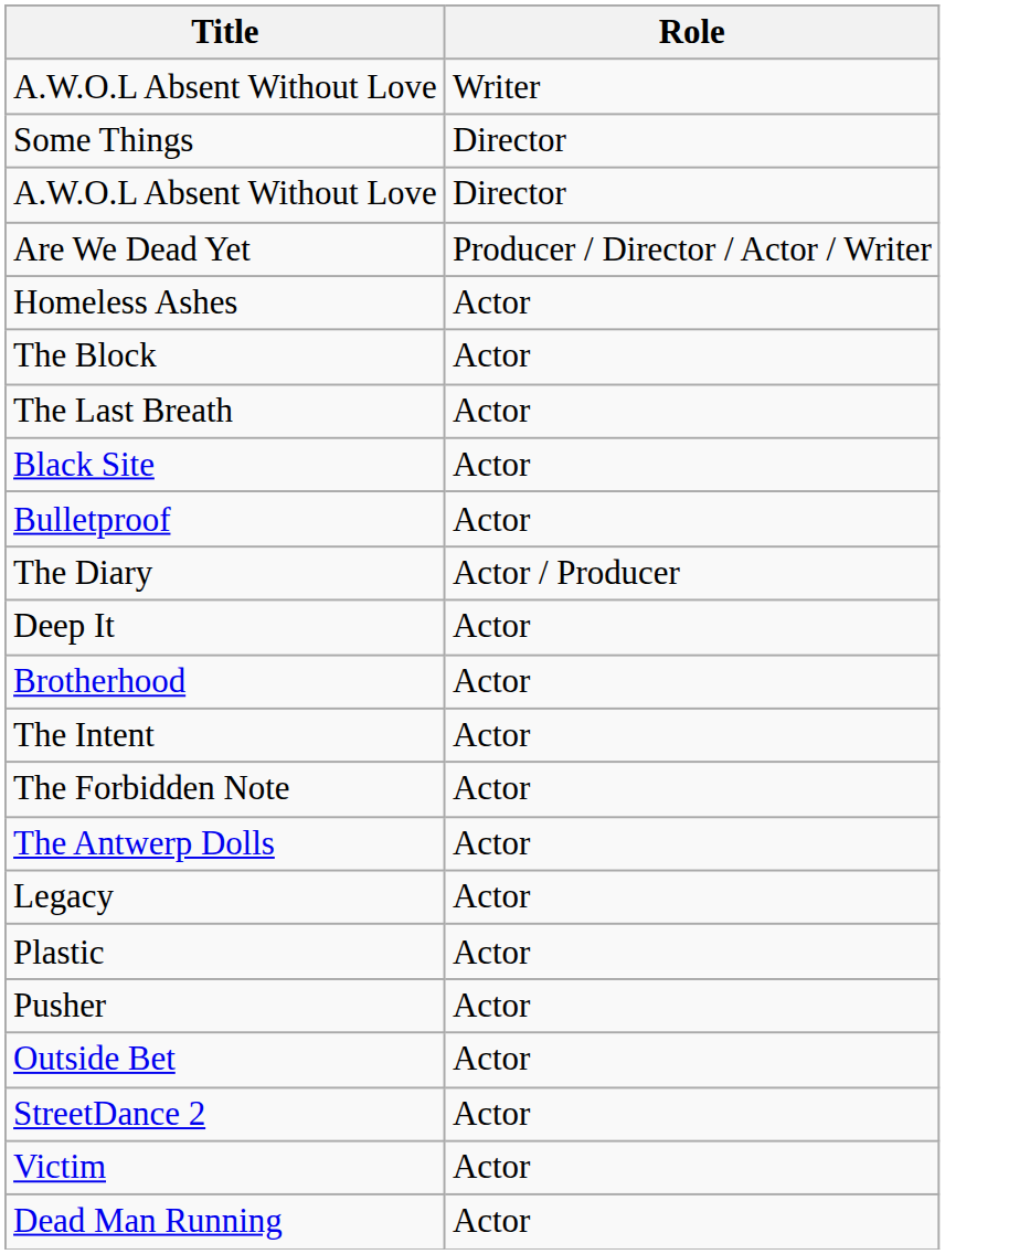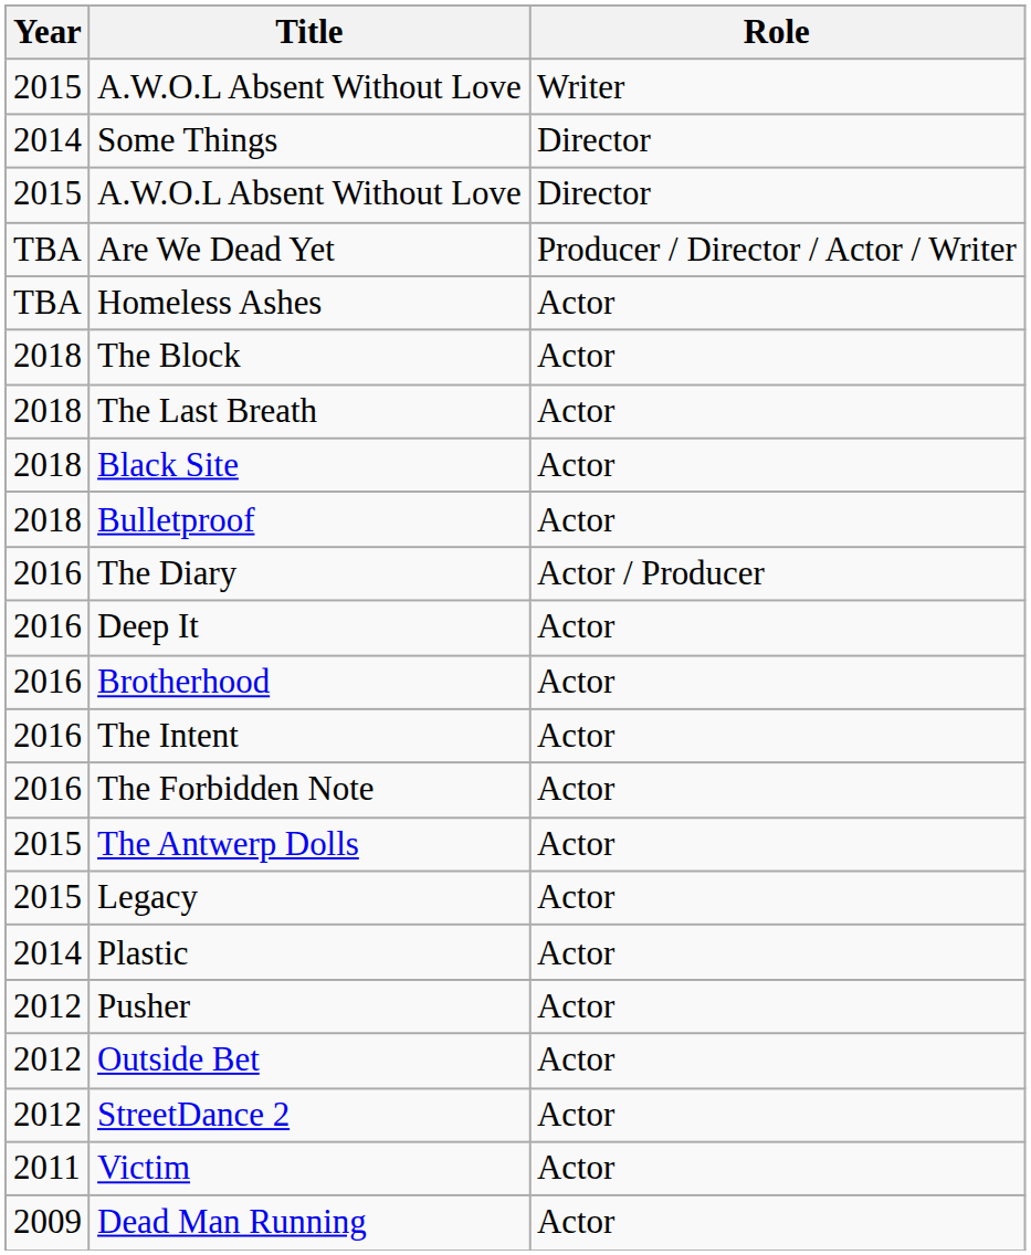+ column: Year | 2015 | 2014 | 2015 | TBA | TBA | 2018 | 2018 | 2018 | 2018 | 2016 | 2016 | 2016 | 2016 | 2016 | 2015 | 2015 | 2014 | 2012 | 2012 | 2012 | 2011 | 2009
